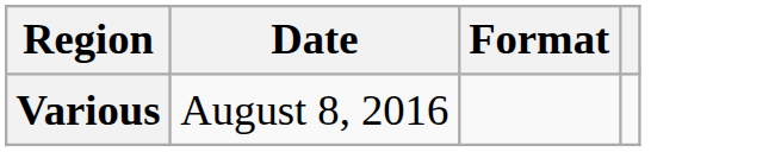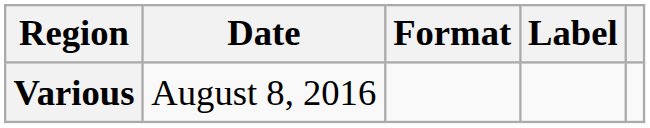+ column: Label
